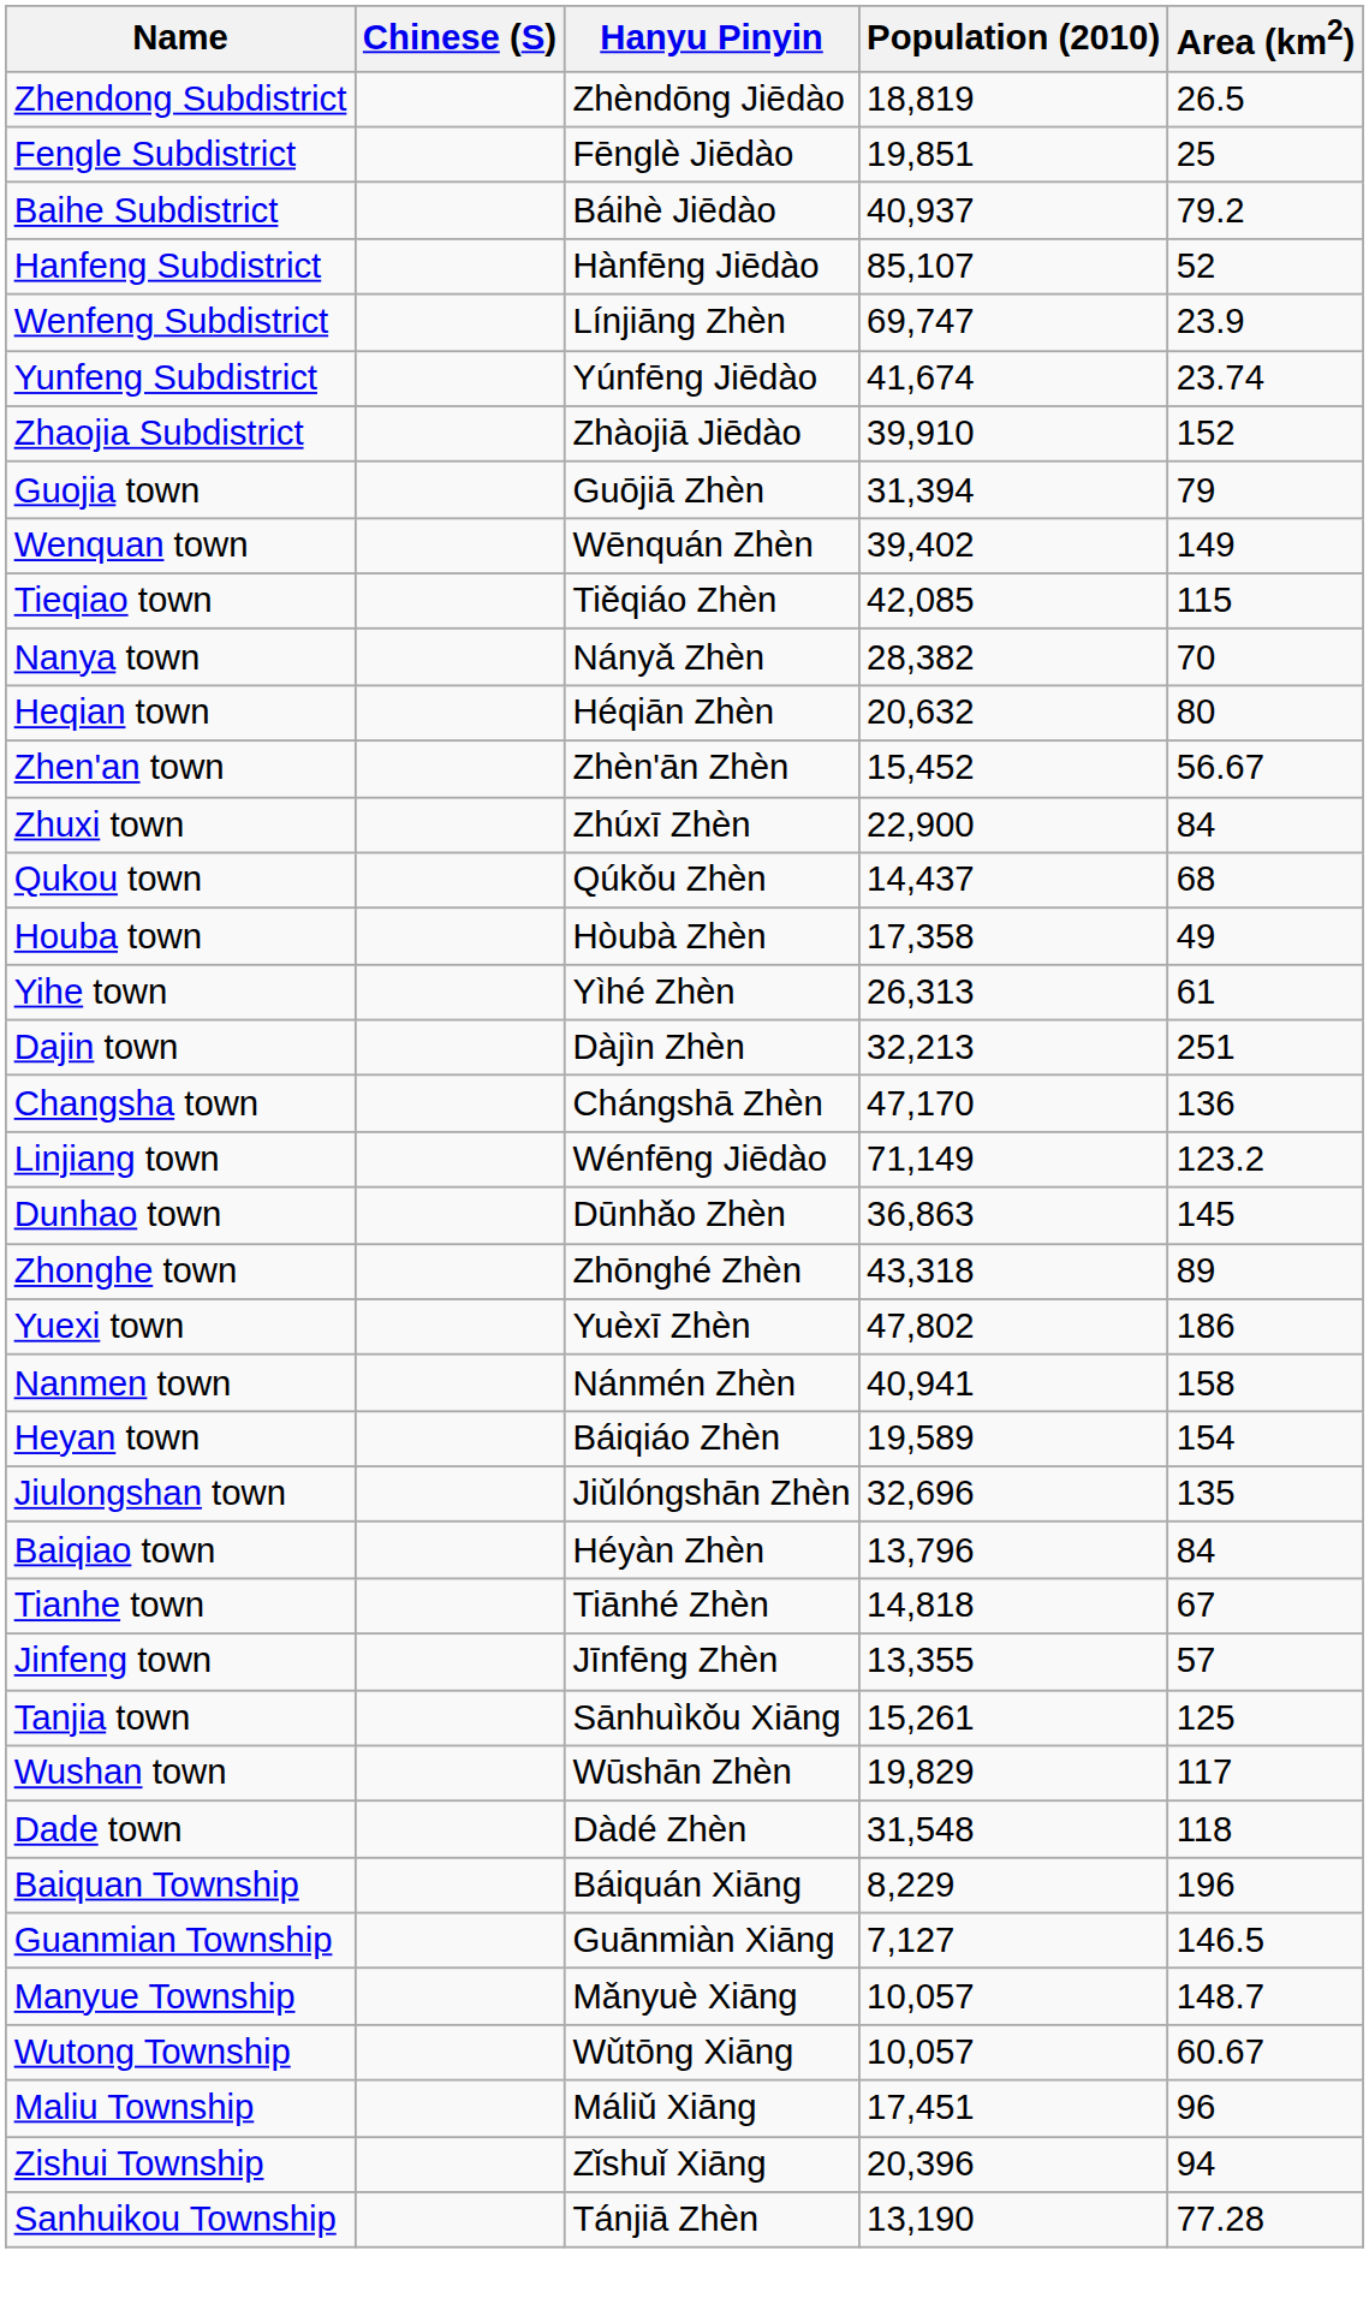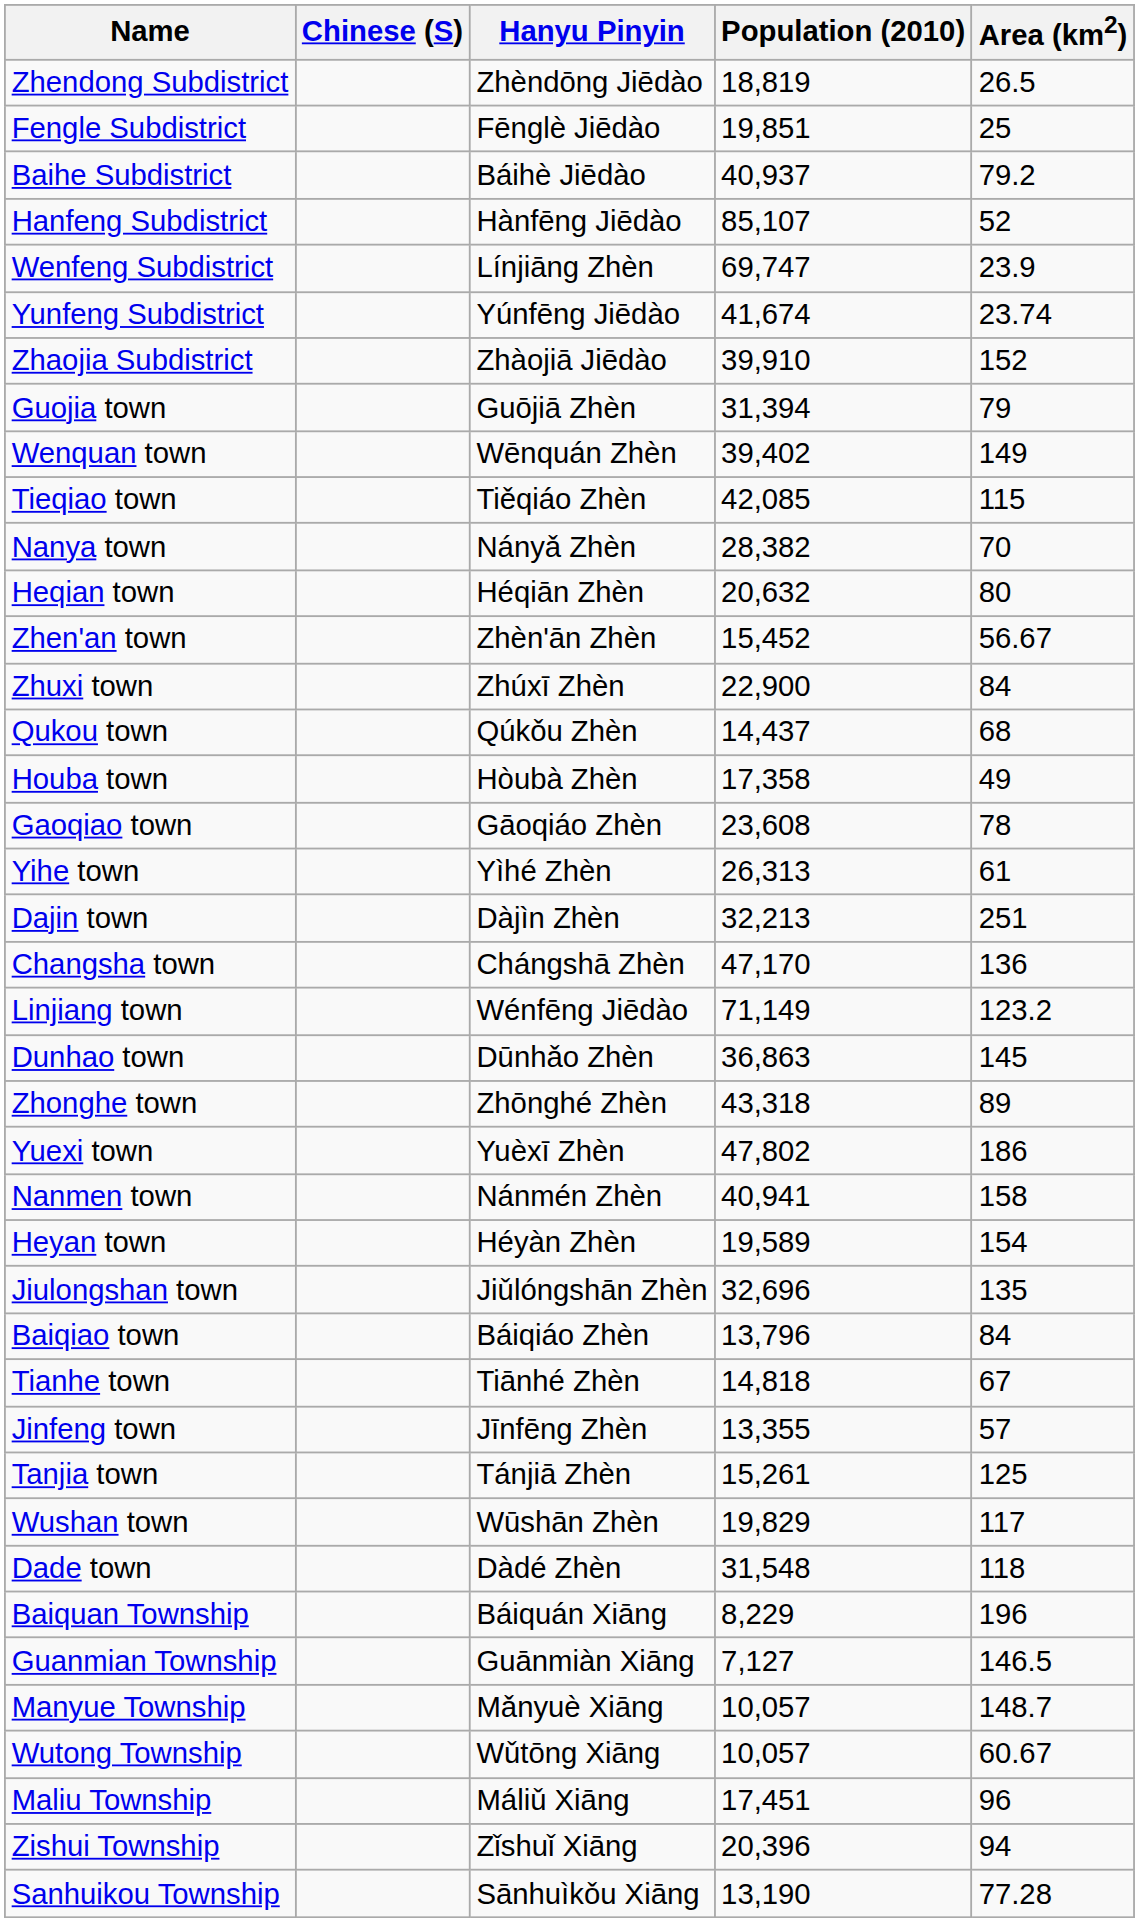+ row: Gaoqiao town | Gāoqiáo Zhèn | 23,608 | 78
Heyan town | Hanyu Pinyin: Báiqiáo Zhèn -> Héyàn Zhèn
Baiqiao town | Hanyu Pinyin: Héyàn Zhèn -> Báiqiáo Zhèn
Tanjia town | Hanyu Pinyin: Sānhuìkǒu Xiāng -> Tánjiā Zhèn
Sanhuikou Township | Hanyu Pinyin: Tánjiā Zhèn -> Sānhuìkǒu Xiāng
